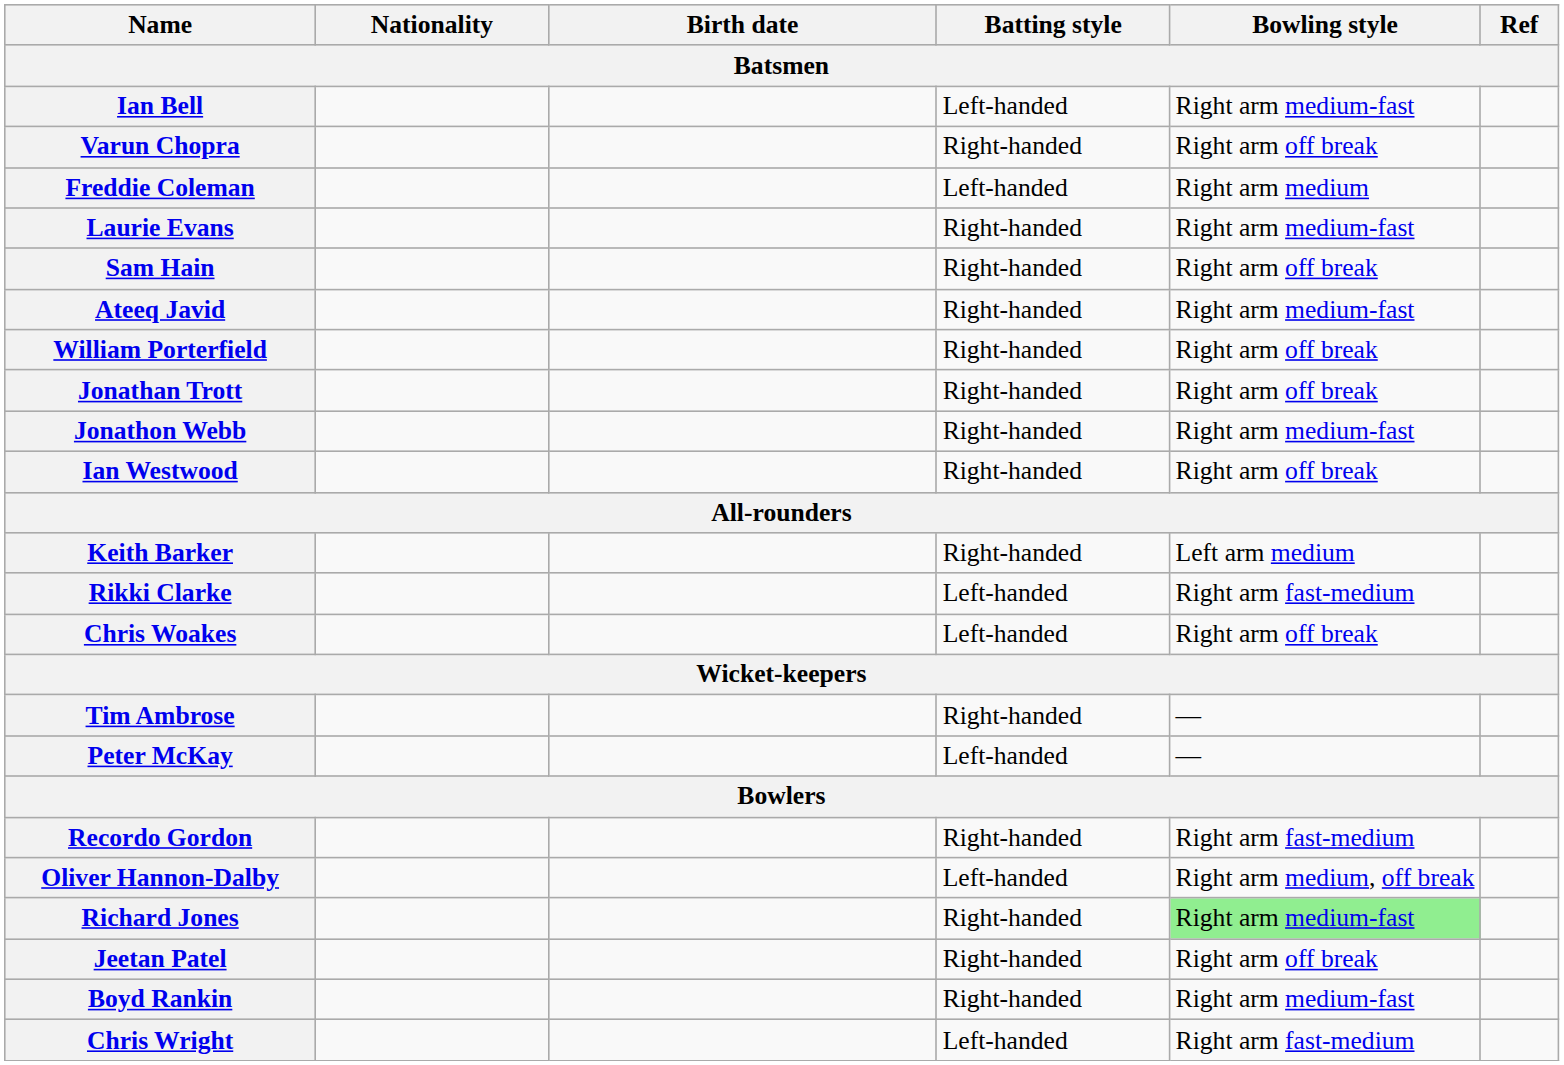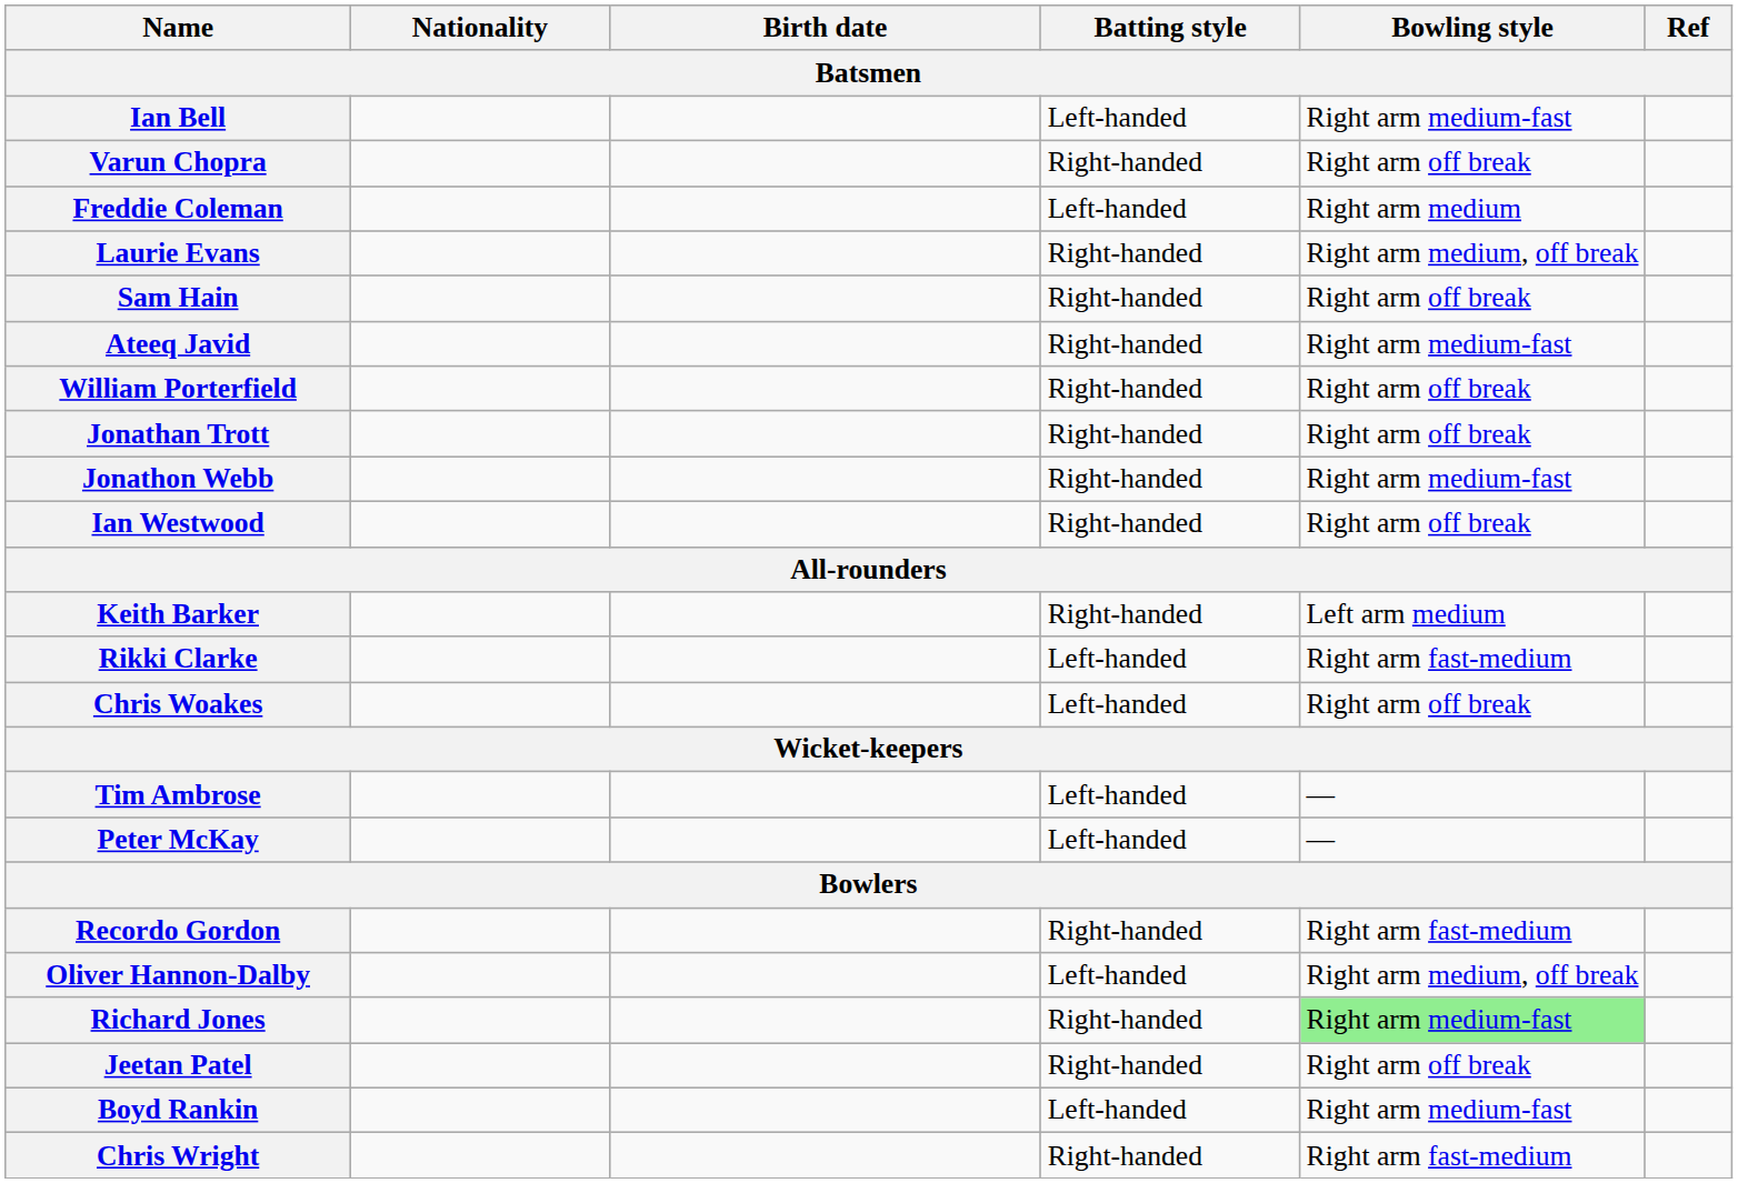Laurie Evans | Bowling style: Right arm medium-fast -> Right arm medium, off break
Tim Ambrose | Batting style: Right-handed -> Left-handed
Boyd Rankin | Batting style: Right-handed -> Left-handed
Chris Wright | Batting style: Left-handed -> Right-handed
